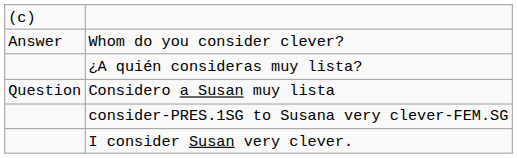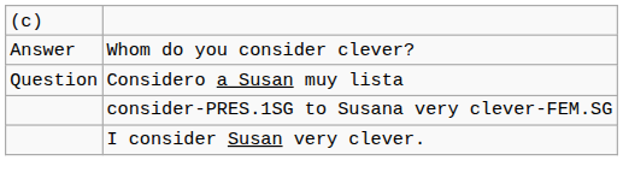- row: ¿A quién consideras muy lista?
